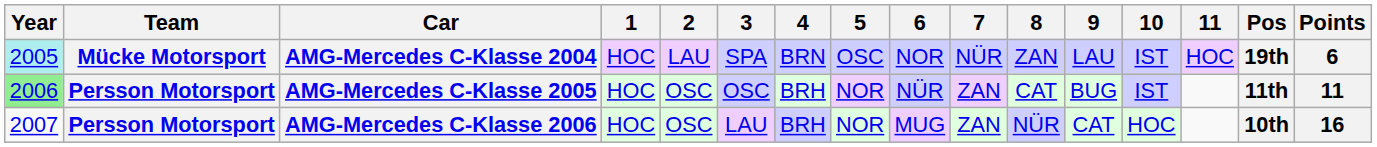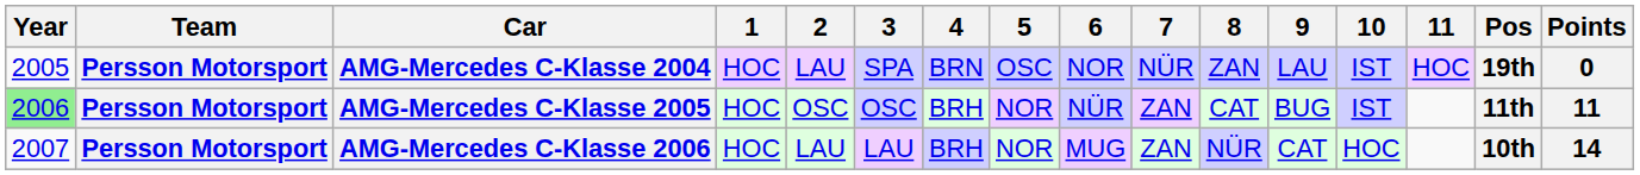AMG-Mercedes C-Klasse 2004 | Year: paleturquoise background -> no background
AMG-Mercedes C-Klasse 2004 | Team: Mücke Motorsport -> Persson Motorsport
AMG-Mercedes C-Klasse 2004 | Points: 6 -> 0
AMG-Mercedes C-Klasse 2006 | 2: OSC -> LAU
AMG-Mercedes C-Klasse 2006 | Points: 16 -> 14
